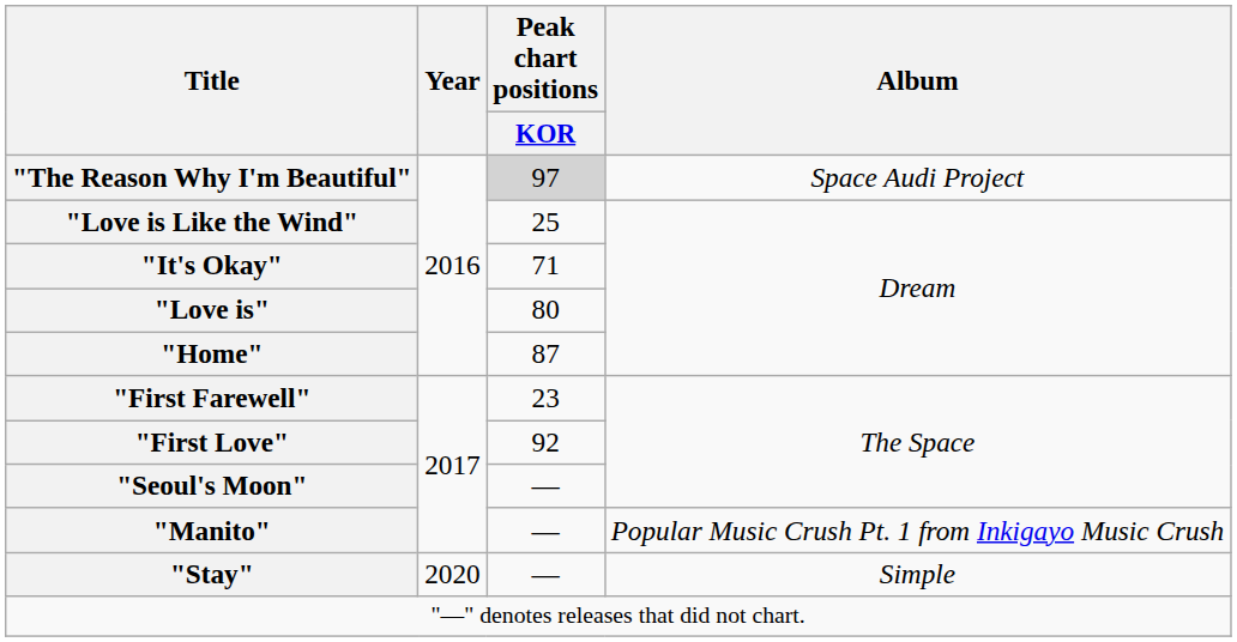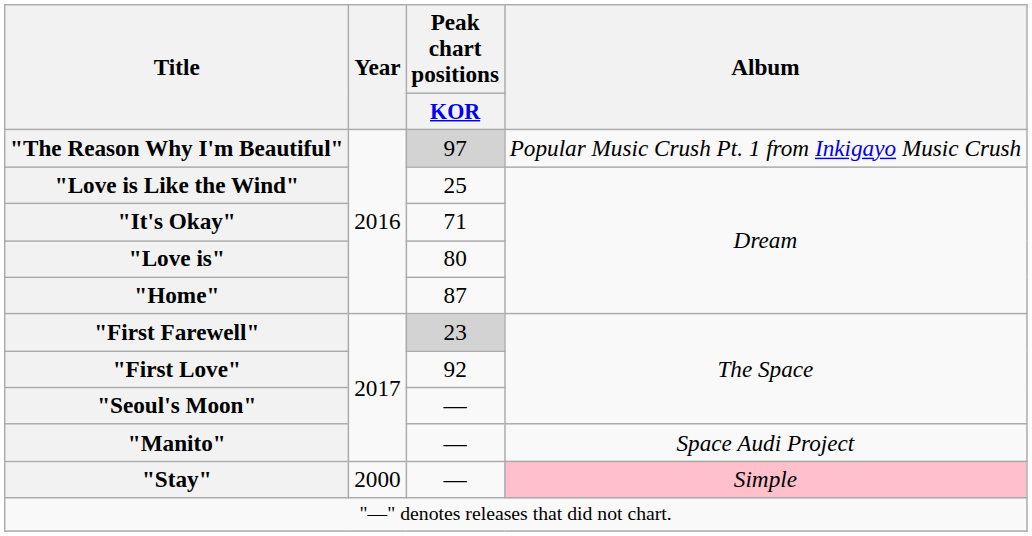"The Reason Why I'm Beautiful" | Album: Space Audi Project -> Popular Music Crush Pt. 1 from Inkigayo Music Crush
"First Farewell" | Peak chart positions / KOR: no background -> lightgrey background
"Manito" | Album: Popular Music Crush Pt. 1 from Inkigayo Music Crush -> Space Audi Project
"Stay" | Year: 2020 -> 2000
"Stay" | Album: no background -> pink background
